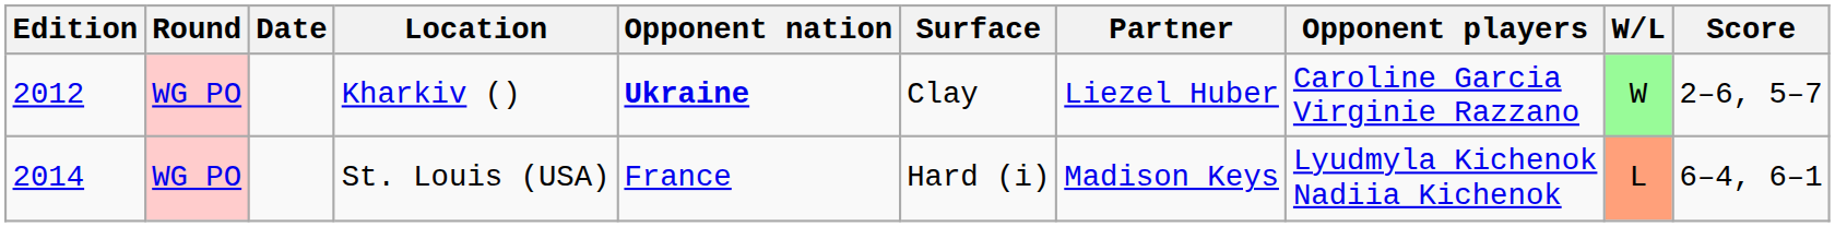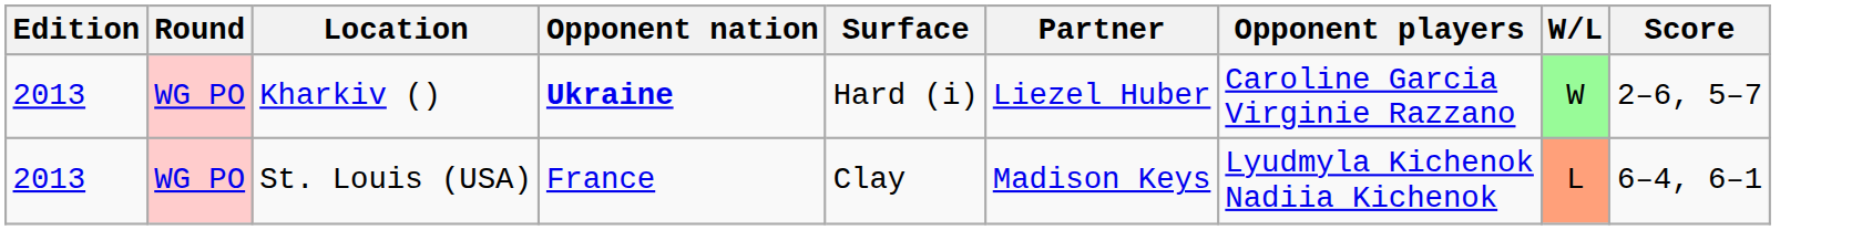- column: Date
Kharkiv () | Edition: 2012 -> 2013
Kharkiv () | Surface: Clay -> Hard (i)
St. Louis (USA) | Edition: 2014 -> 2013
St. Louis (USA) | Surface: Hard (i) -> Clay
